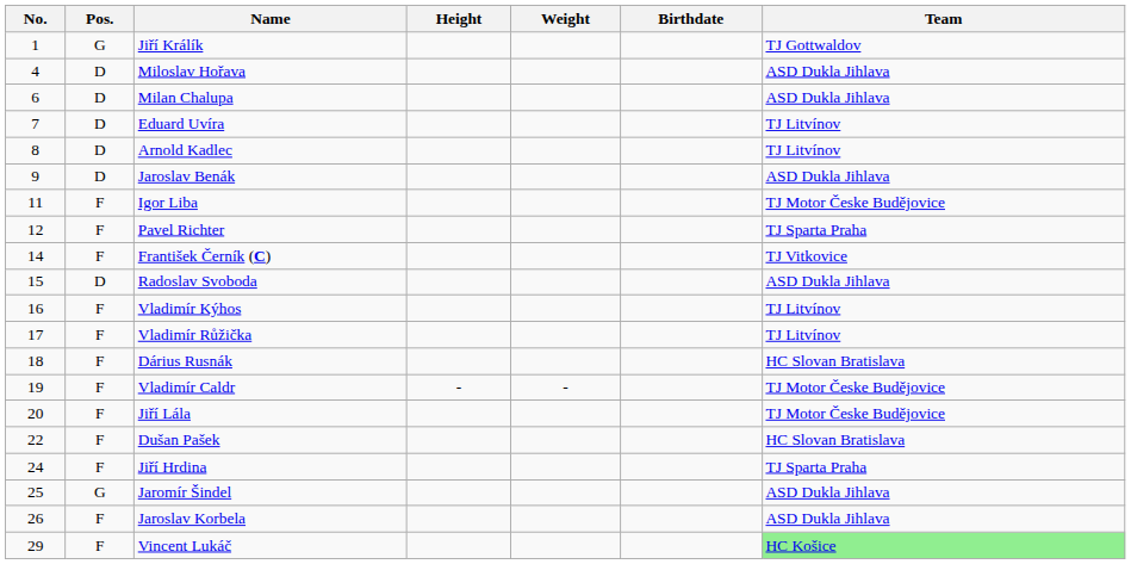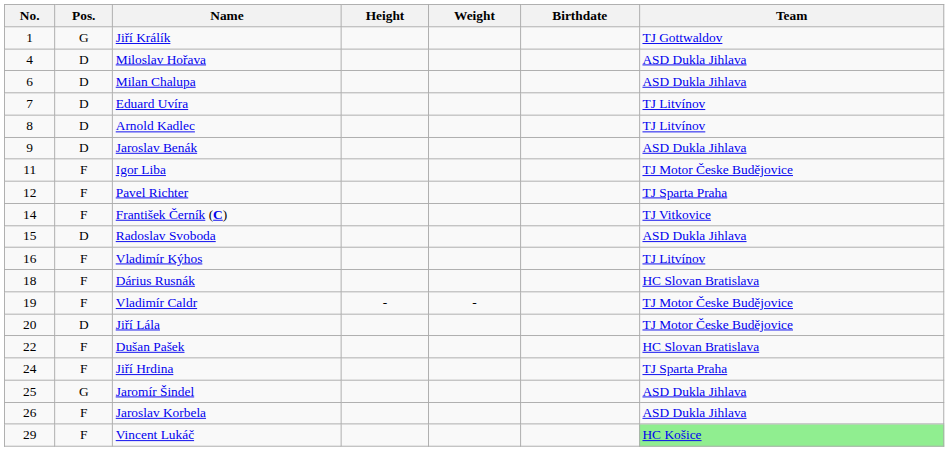- row: 17 | F | Vladimír Růžička | TJ Litvínov
Jiří Lála | Pos.: F -> D
